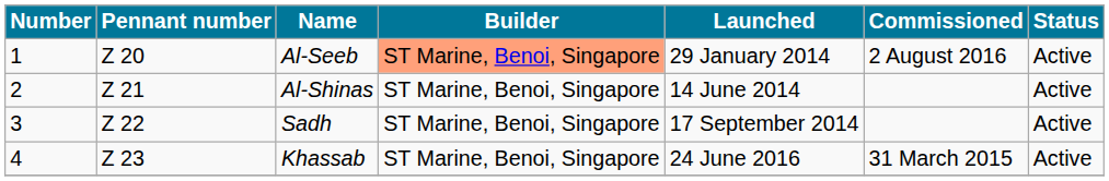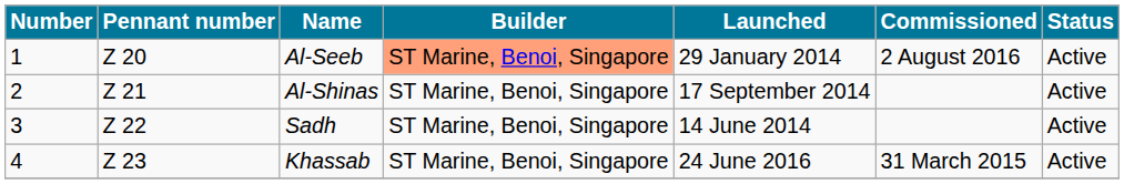Al-Shinas | Launched: 14 June 2014 -> 17 September 2014
Sadh | Launched: 17 September 2014 -> 14 June 2014
